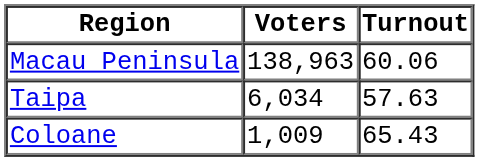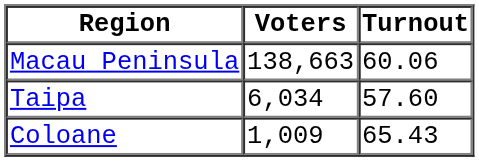Macau Peninsula | Voters: 138,963 -> 138,663
Taipa | Turnout: 57.63 -> 57.60
